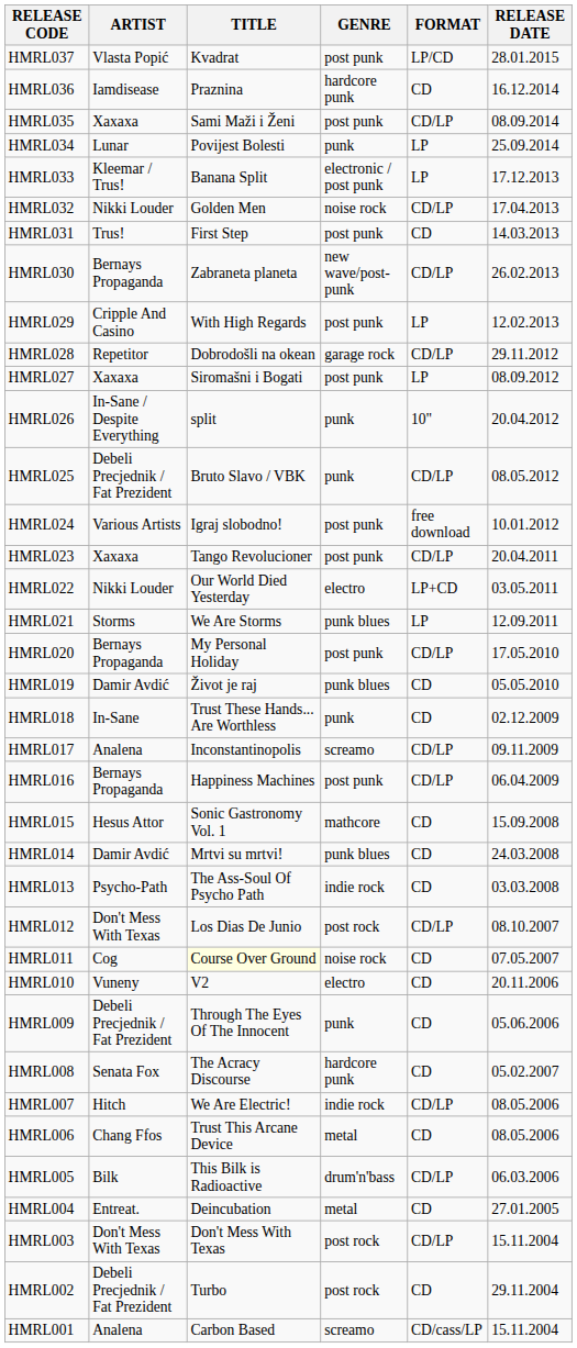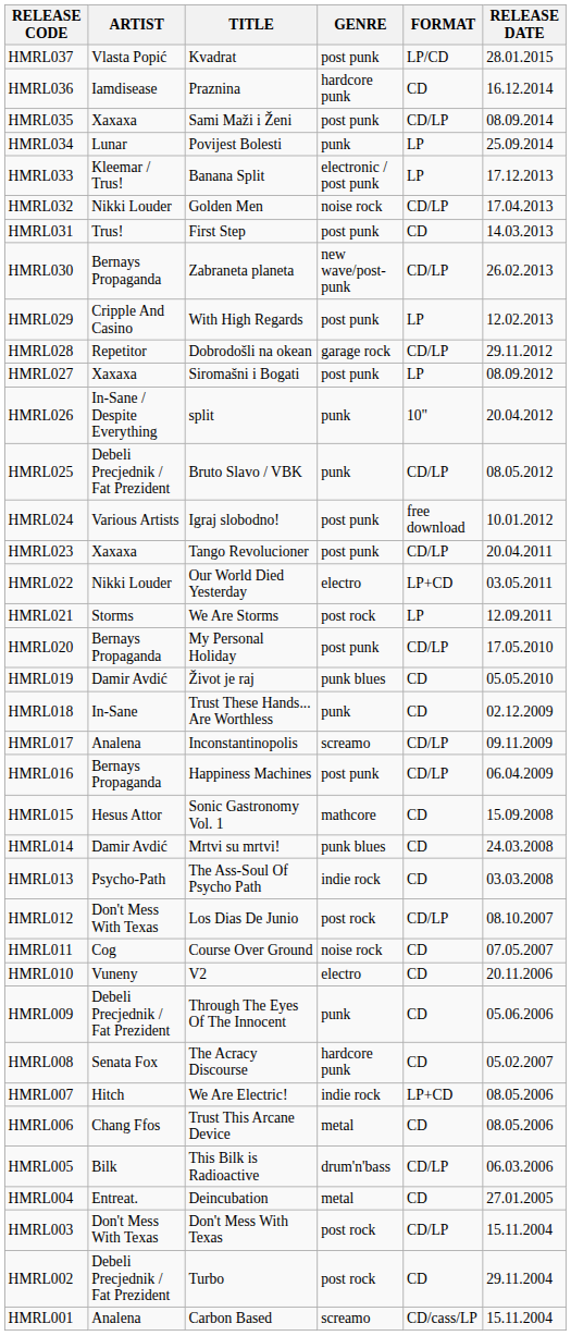HMRL021 | GENRE: punk blues -> post rock
HMRL011 | TITLE: lightyellow background -> no background
HMRL007 | FORMAT: CD/LP -> LP+CD
